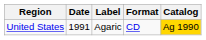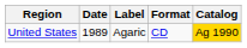United States | Date: 1991 -> 1989
